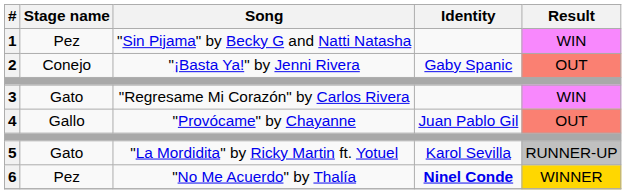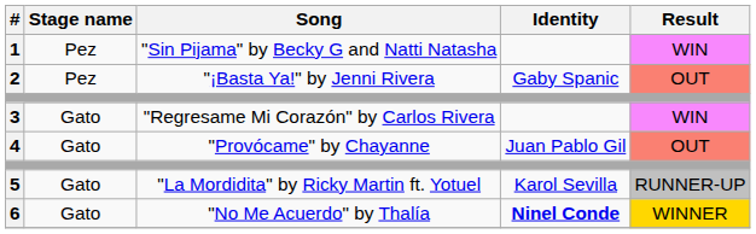2 | Stage name: Conejo -> Pez
4 | Stage name: Gallo -> Gato
6 | Stage name: Pez -> Gato
